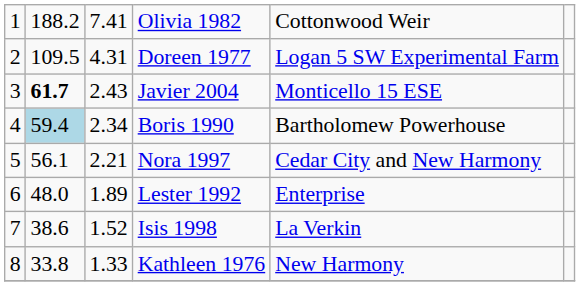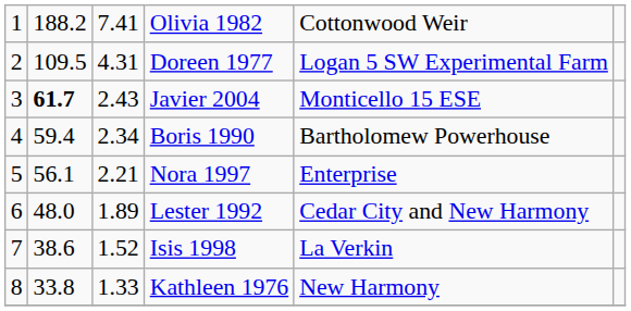Boris 1990 | column 2: lightblue background -> no background
Nora 1997 | column 5: Cedar City and New Harmony -> Enterprise
Lester 1992 | column 5: Enterprise -> Cedar City and New Harmony
